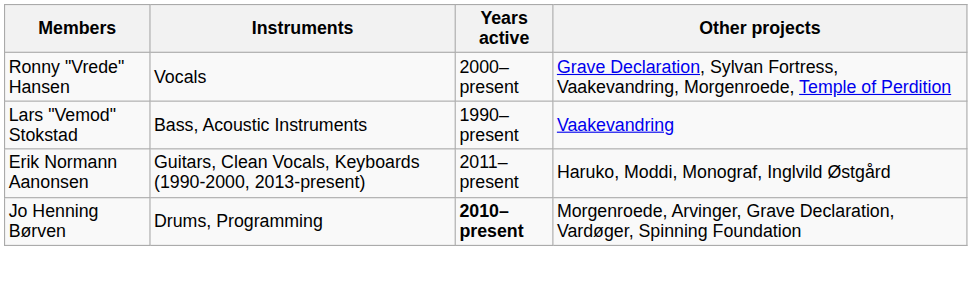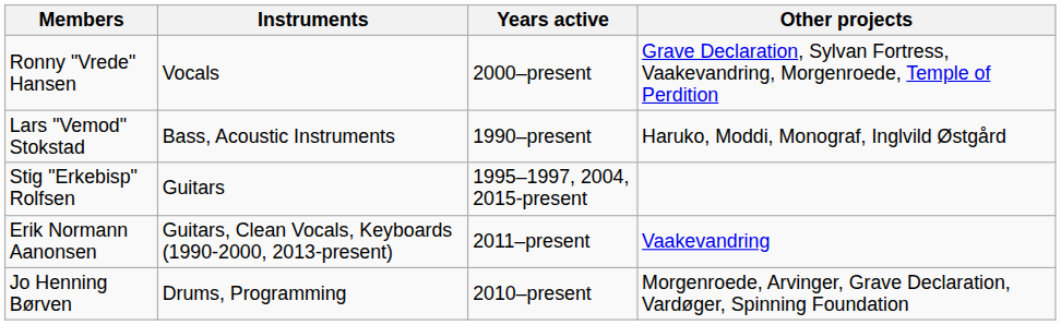Lars "Vemod" Stokstad | Other projects: Vaakevandring -> Haruko, Moddi, Monograf, Inglvild Østgård
+ row: Stig "Erkebisp" Rolfsen | Guitars | 1995–1997, 2004, 2015-present
Erik Normann Aanonsen | Other projects: Haruko, Moddi, Monograf, Inglvild Østgård -> Vaakevandring
Jo Henning Børven | Years active: bold -> normal
